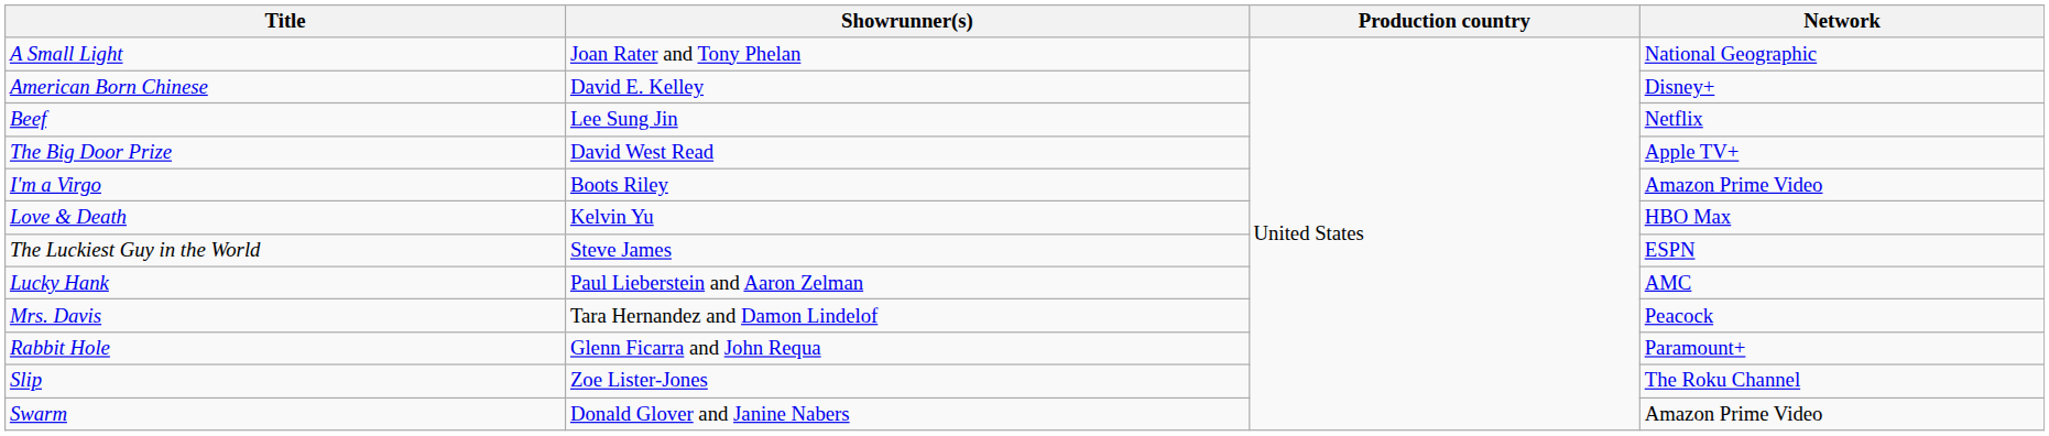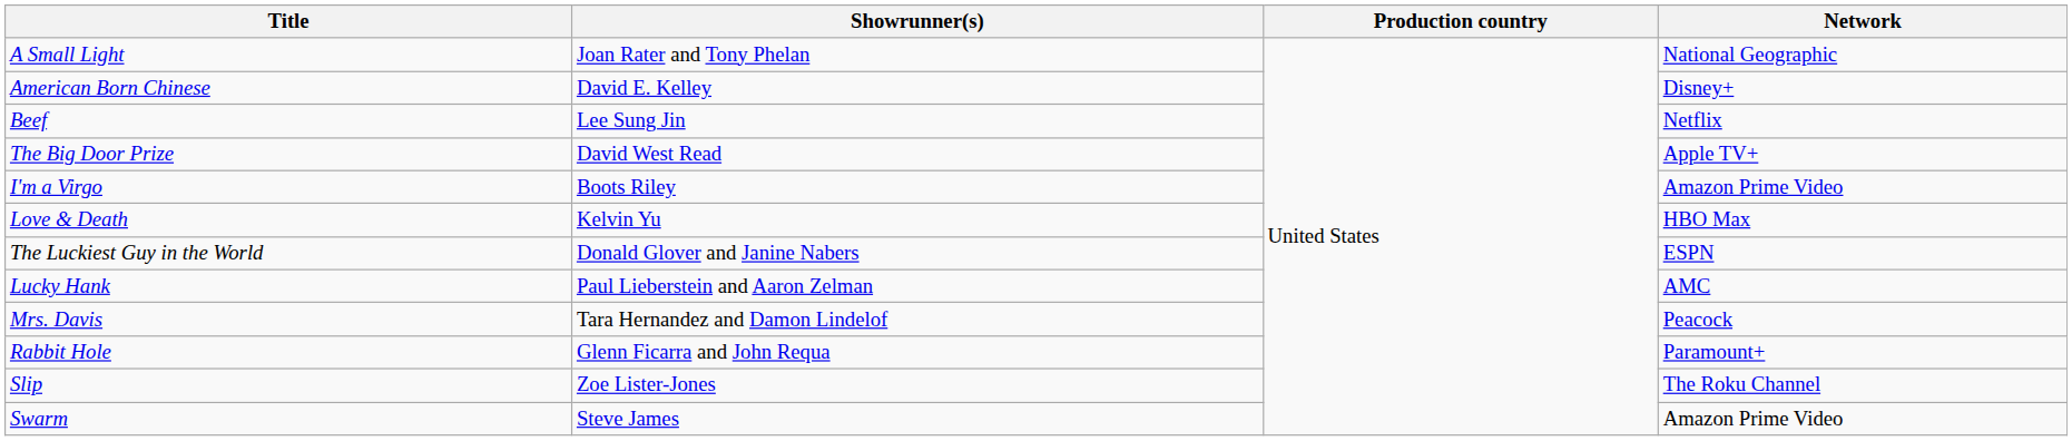The Luckiest Guy in the World | Showrunner(s): Steve James -> Donald Glover and Janine Nabers
Swarm | Showrunner(s): Donald Glover and Janine Nabers -> Steve James
